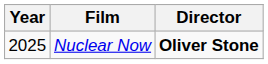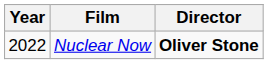Nuclear Now | Year: 2025 -> 2022
